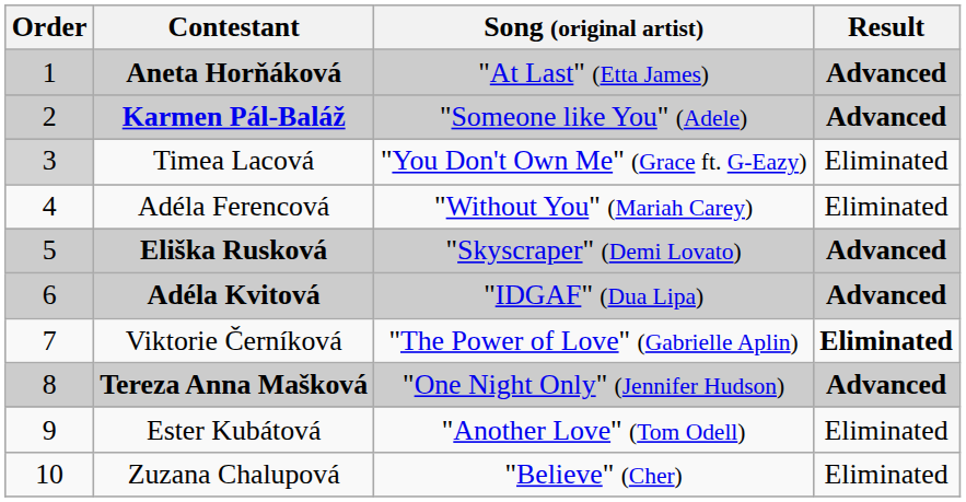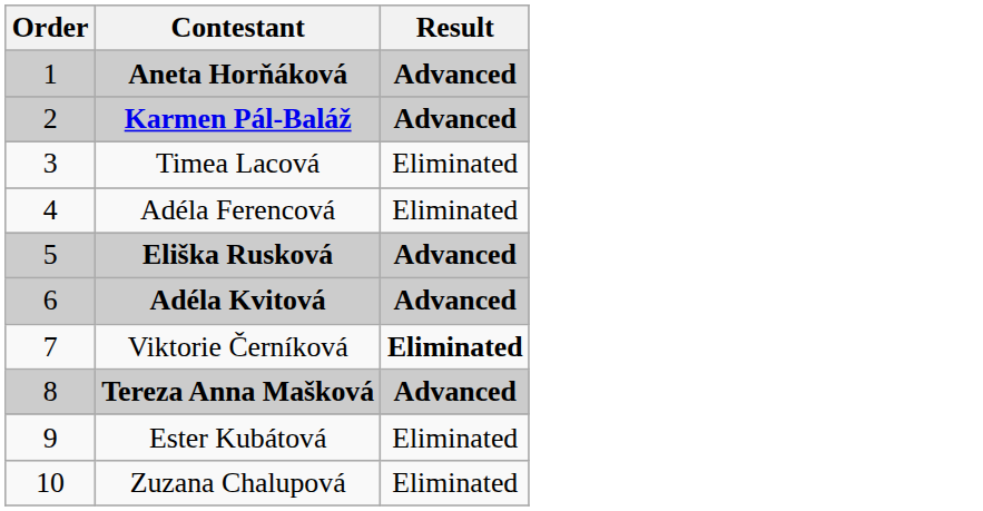- column: Song (original artist) | "At Last" (Etta James) | "Someone like You" (Adele) | "You Don't Own Me" (Grace ft. G-Eazy) | "Without You" (Mariah Carey) | "Skyscraper" (Demi Lovato) | "IDGAF" (Dua Lipa) | "The Power of Love" (Gabrielle Aplin) | "One Night Only" (Jennifer Hudson) | "Another Love" (Tom Odell) | "Believe" (Cher)
Timea Lacová | Order: lightgrey background -> no background
